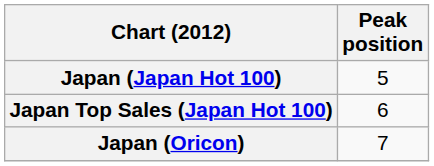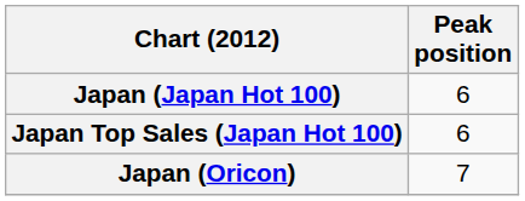Japan (Japan Hot 100) | Peak position: 5 -> 6
